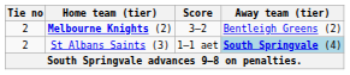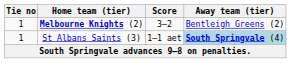Melbourne Knights (2) | Tie no: 2 -> 1
St Albans Saints (3) | Tie no: 2 -> 1
